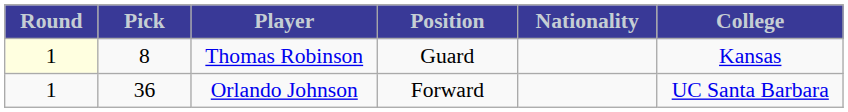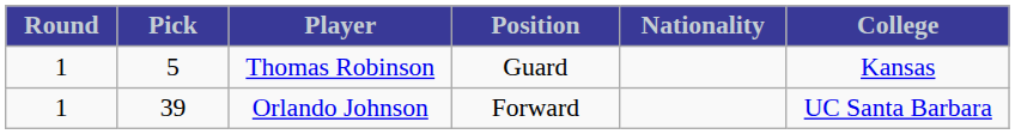Thomas Robinson | Round: lightyellow background -> no background
Thomas Robinson | Pick: 8 -> 5
Orlando Johnson | Pick: 36 -> 39
